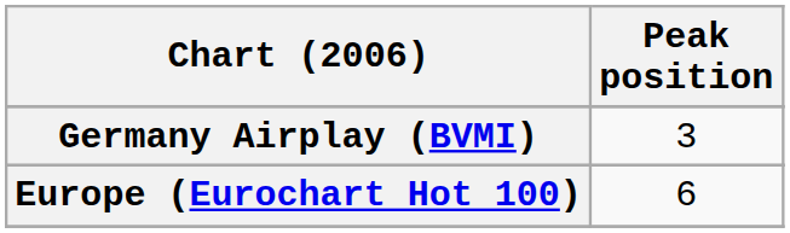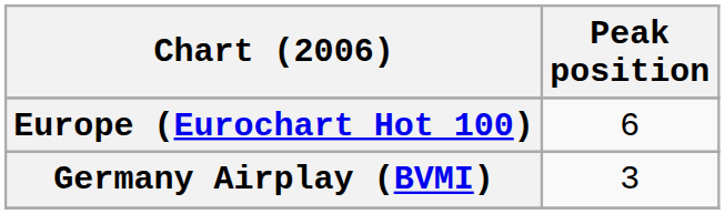rows swapped: Europe (Eurochart Hot 100) <-> Germany Airplay (BVMI)
